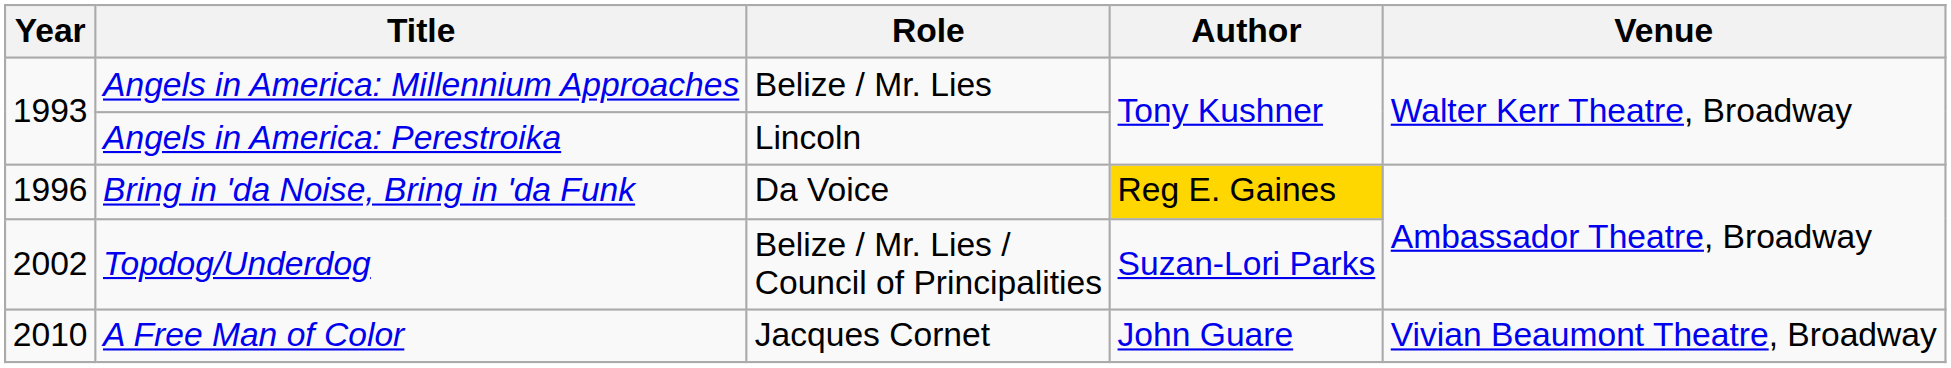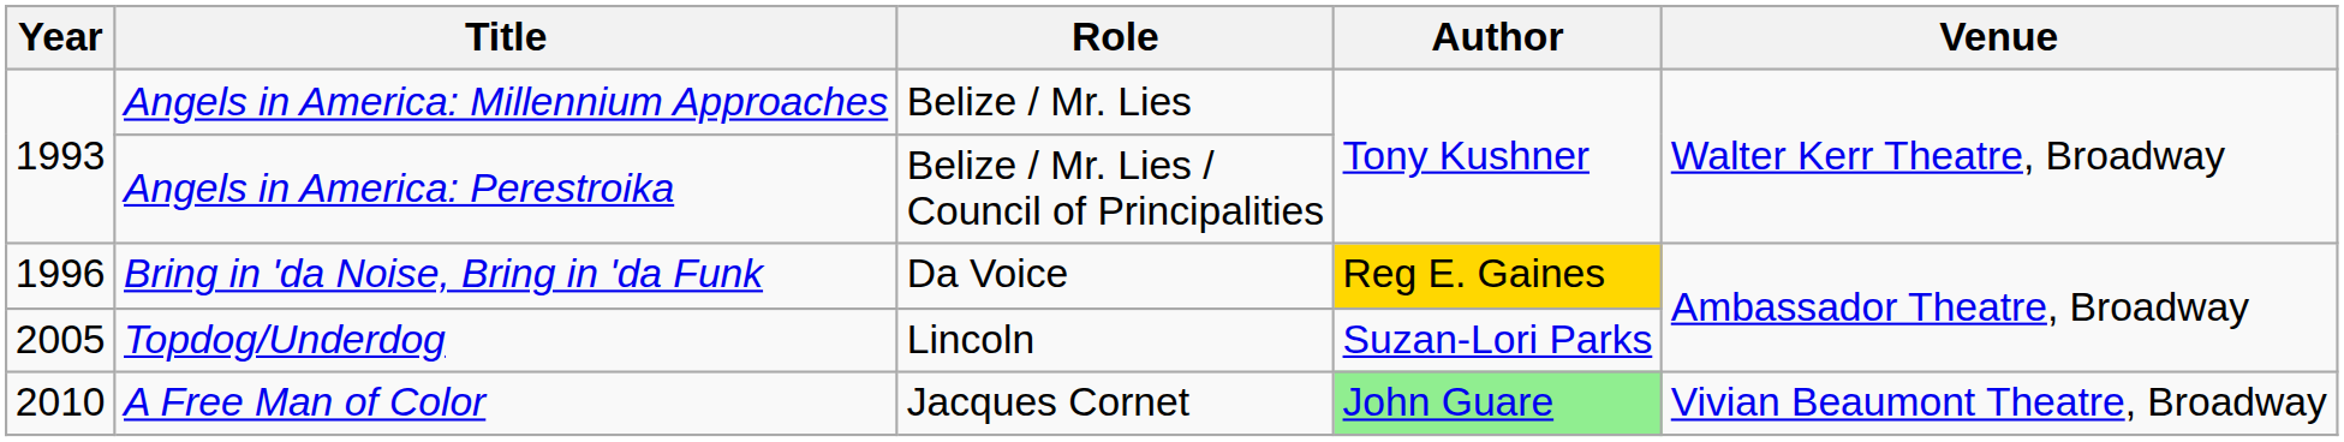Angels in America: Perestroika | Role: Lincoln -> Belize / Mr. Lies / Council of Principalities
Topdog/Underdog | Year: 2002 -> 2005
Topdog/Underdog | Role: Belize / Mr. Lies / Council of Principalities -> Lincoln
A Free Man of Color | Author: no background -> lightgreen background
